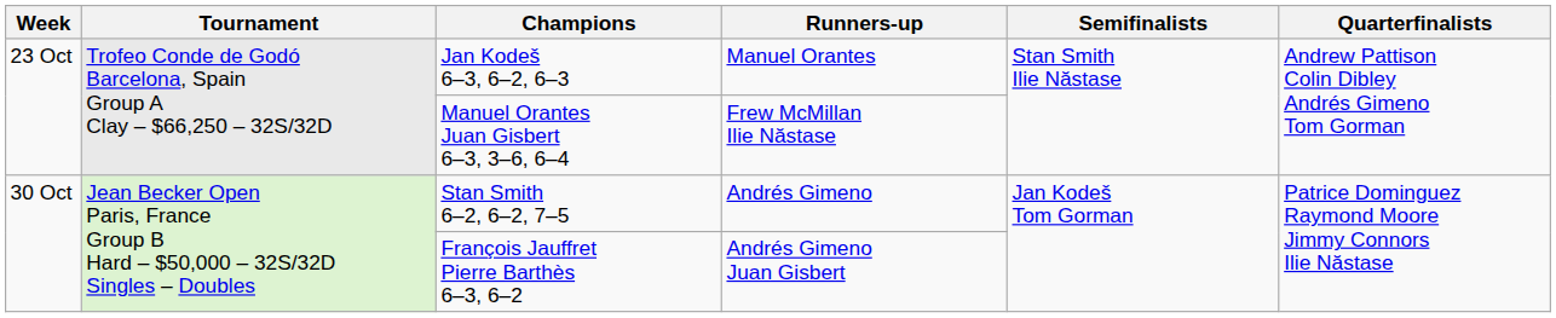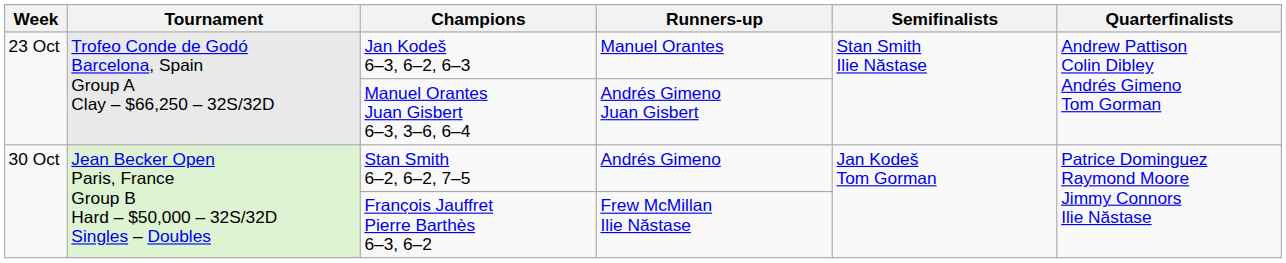Manuel Orantes Juan Gisbert 6–3, 3–6, 6–4 | Runners-up: Frew McMillan Ilie Năstase -> Andrés Gimeno Juan Gisbert
François Jauffret Pierre Barthès 6–3, 6–2 | Runners-up: Andrés Gimeno Juan Gisbert -> Frew McMillan Ilie Năstase
